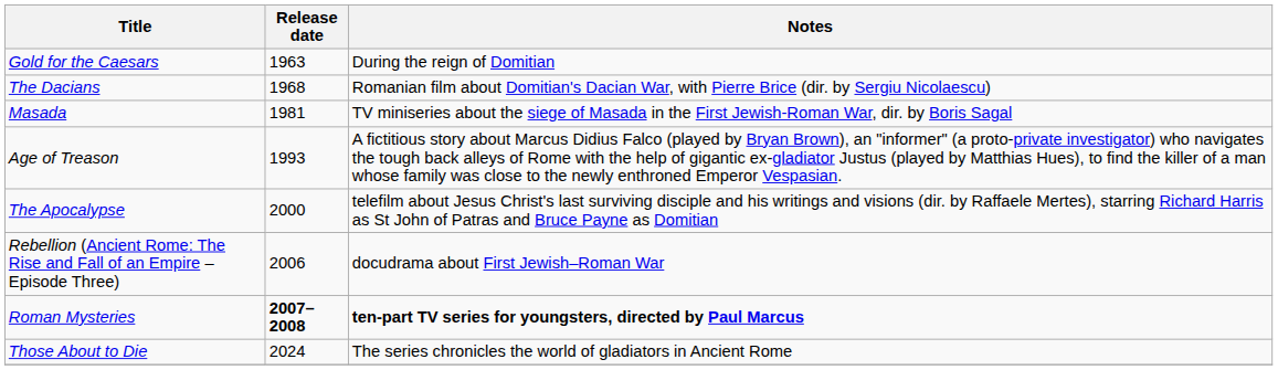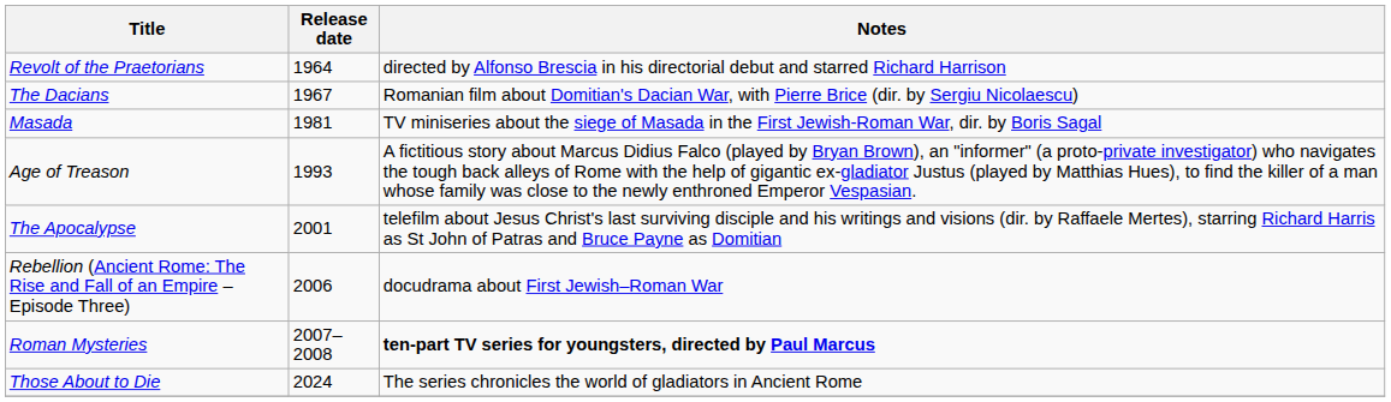- row: Gold for the Caesars | 1963 | During the reign of Domitian
+ row: Revolt of the Praetorians | 1964 | directed by Alfonso Brescia in his directorial debut and starred Richard Harrison
The Dacians | Release date: 1968 -> 1967
The Apocalypse | Release date: 2000 -> 2001
Roman Mysteries | Release date: bold -> normal
